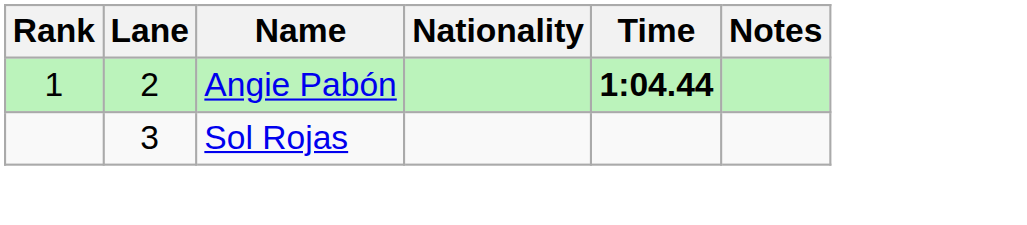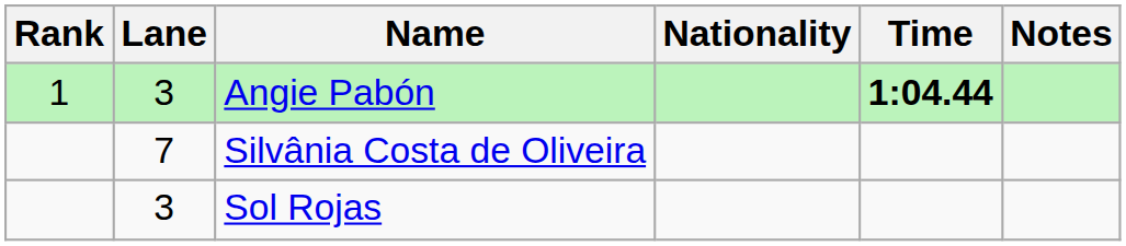Angie Pabón | Lane: 2 -> 3
+ row: 7 | Silvânia Costa de Oliveira
